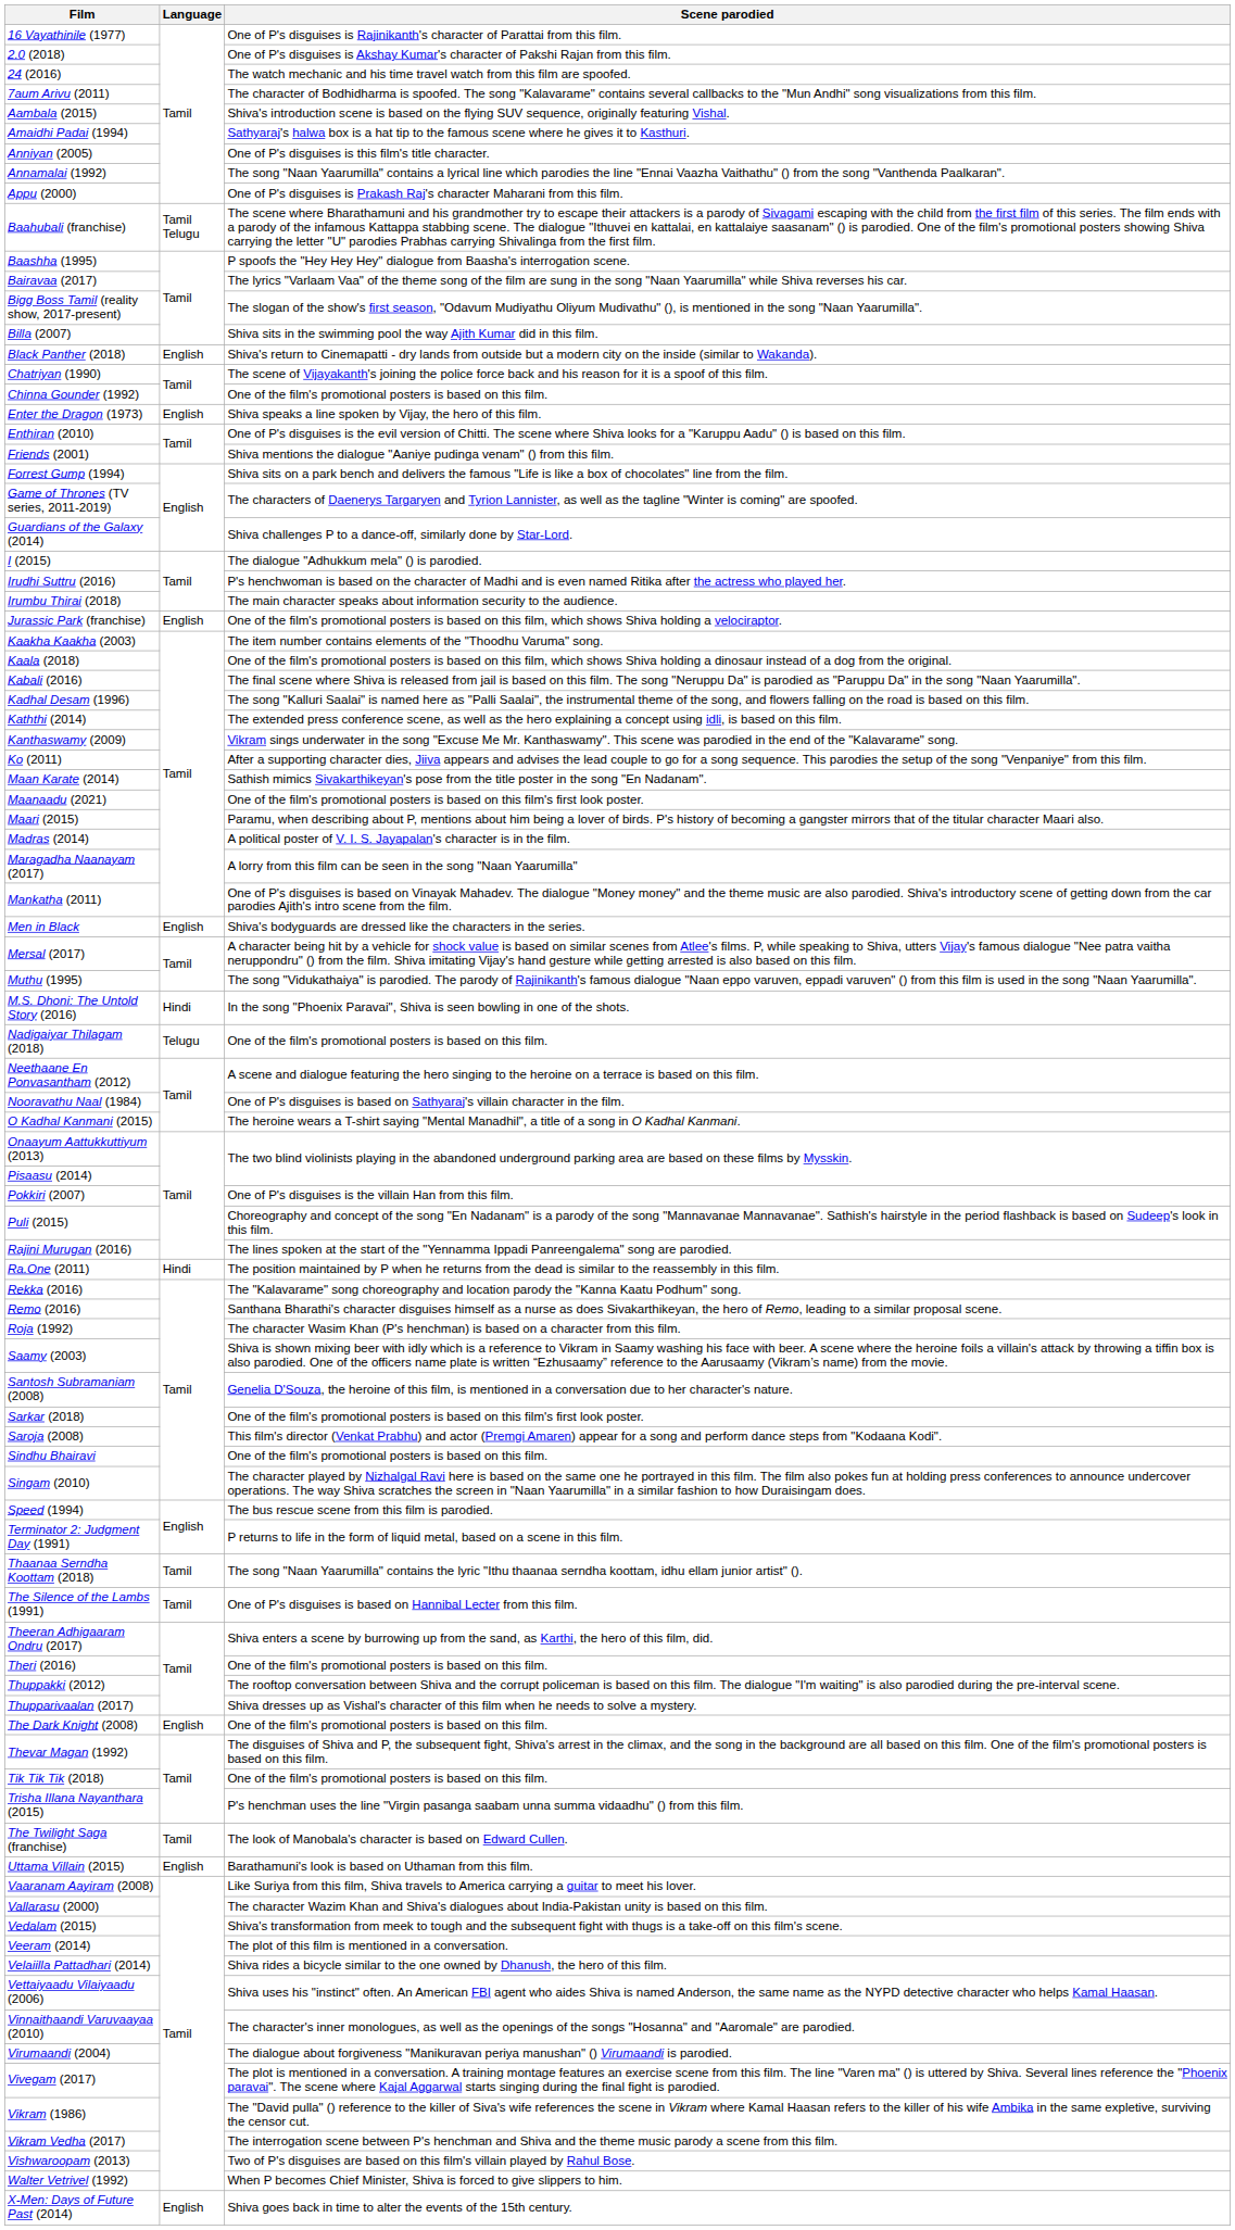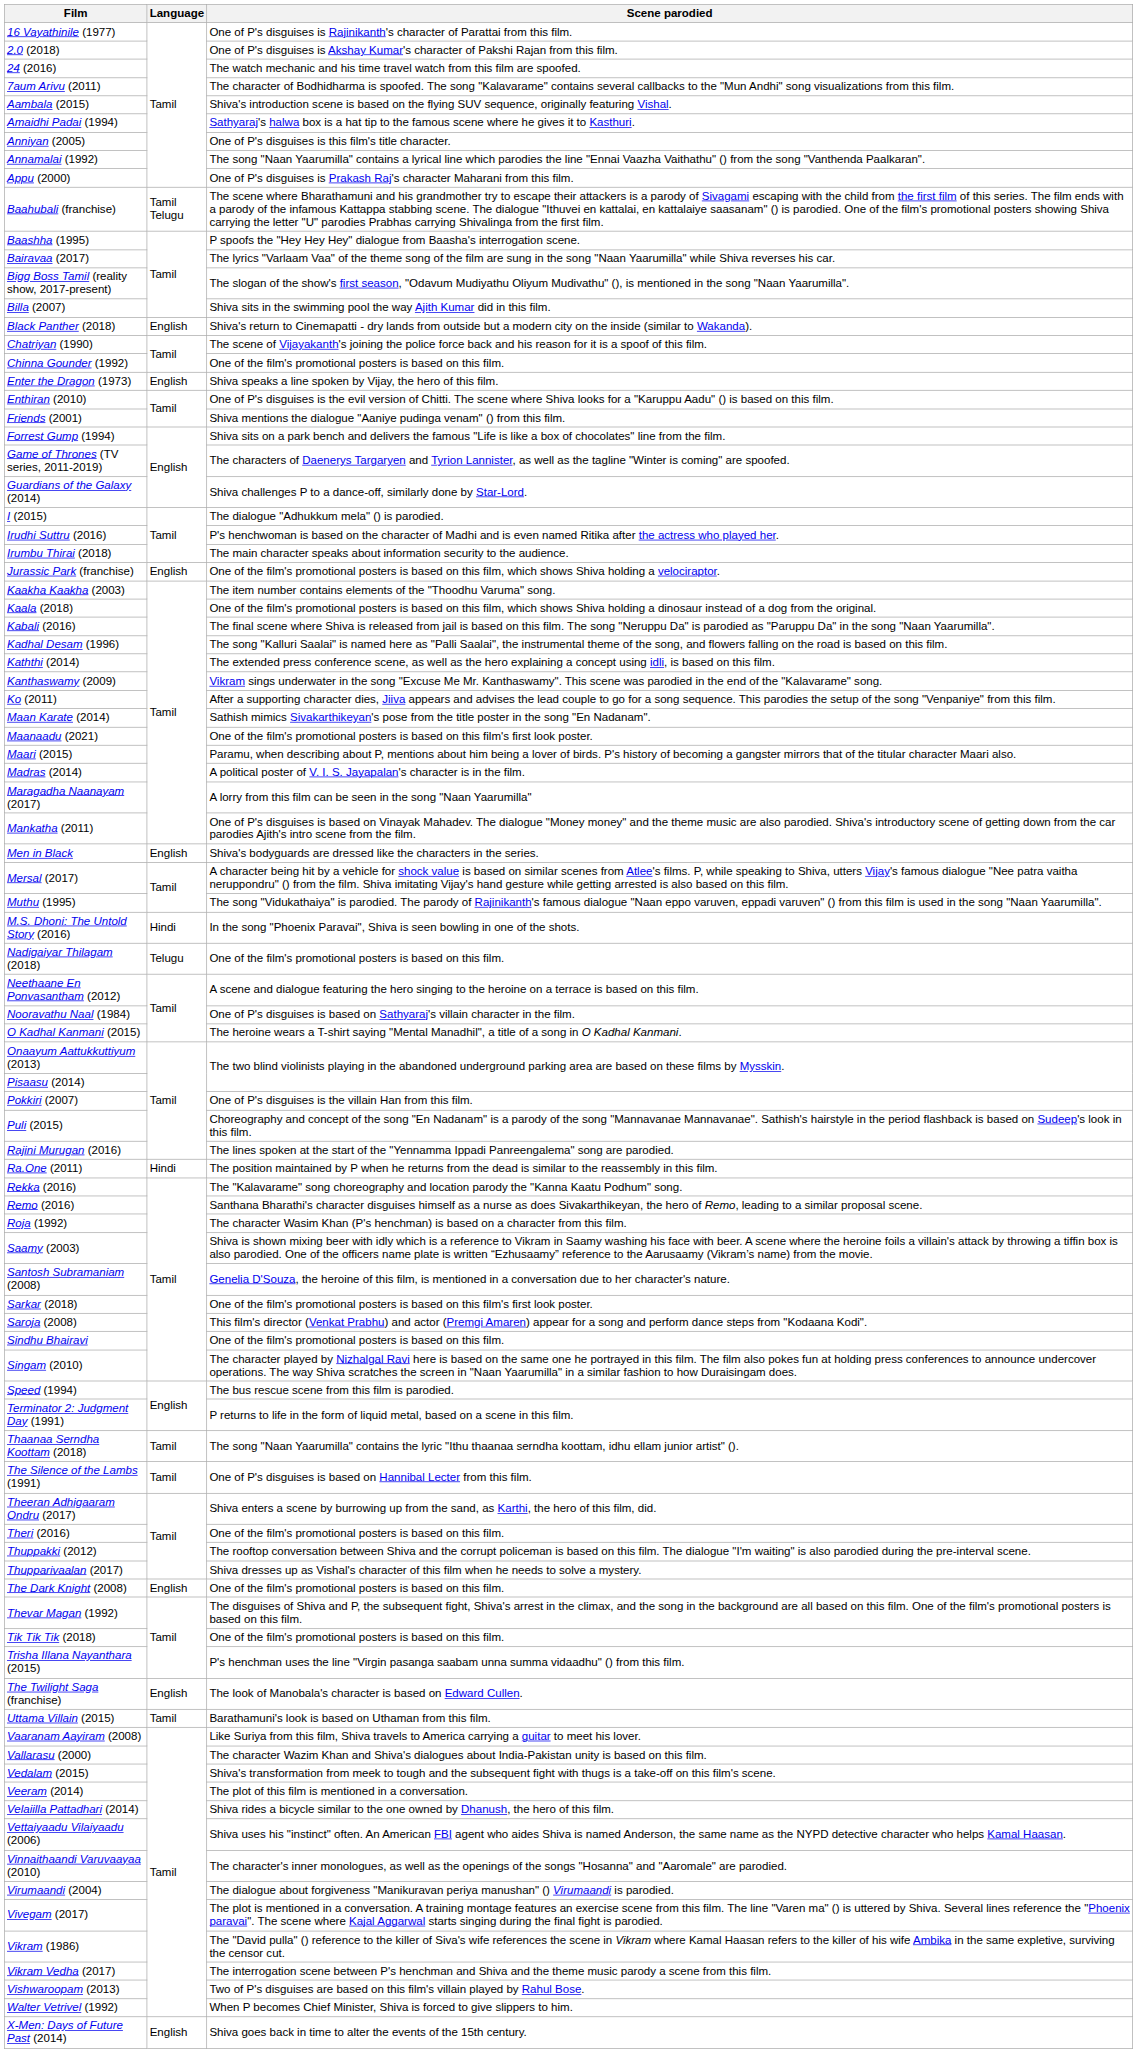The Twilight Saga (franchise) | Language: Tamil -> English
Uttama Villain (2015) | Language: English -> Tamil
